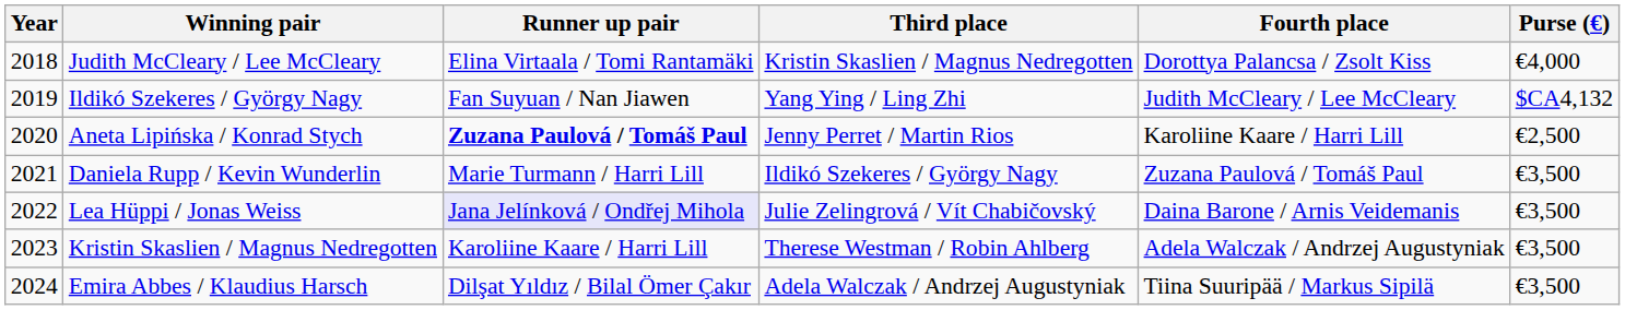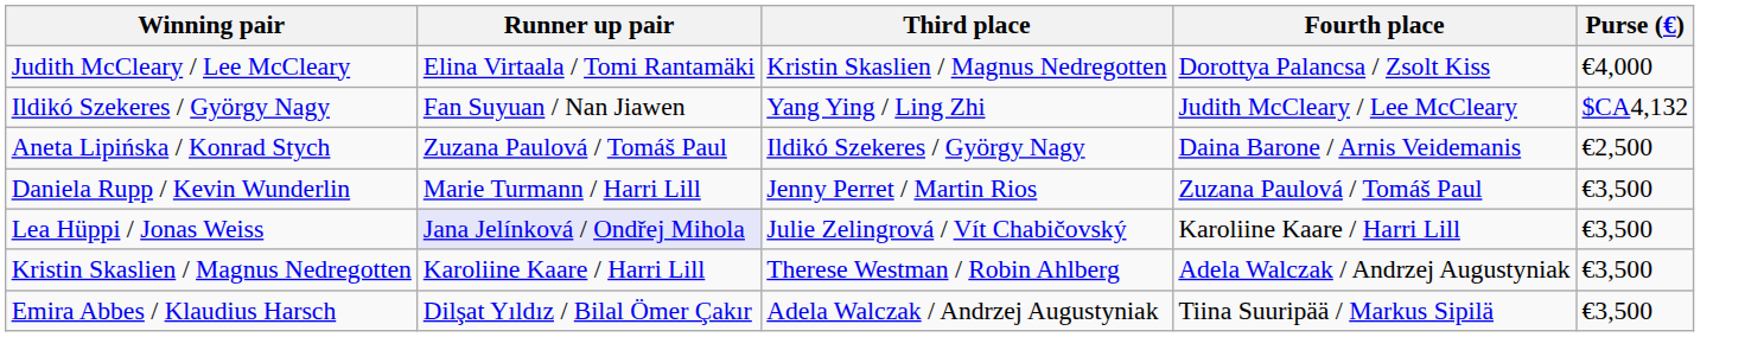- column: Year | 2018 | 2019 | 2020 | 2021 | 2022 | 2023 | 2024
Aneta Lipińska / Konrad Stych | Runner up pair: bold -> normal
Aneta Lipińska / Konrad Stych | Third place: Jenny Perret / Martin Rios -> Ildikó Szekeres / György Nagy
Aneta Lipińska / Konrad Stych | Fourth place: Karoliine Kaare / Harri Lill -> Daina Barone / Arnis Veidemanis
Daniela Rupp / Kevin Wunderlin | Third place: Ildikó Szekeres / György Nagy -> Jenny Perret / Martin Rios
Lea Hüppi / Jonas Weiss | Fourth place: Daina Barone / Arnis Veidemanis -> Karoliine Kaare / Harri Lill
